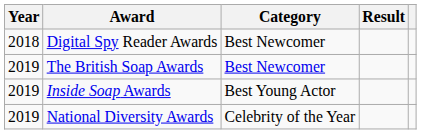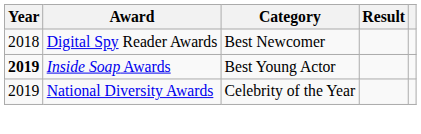- row: 2019 | The British Soap Awards | Best Newcomer
Inside Soap Awards | Year: normal -> bold
